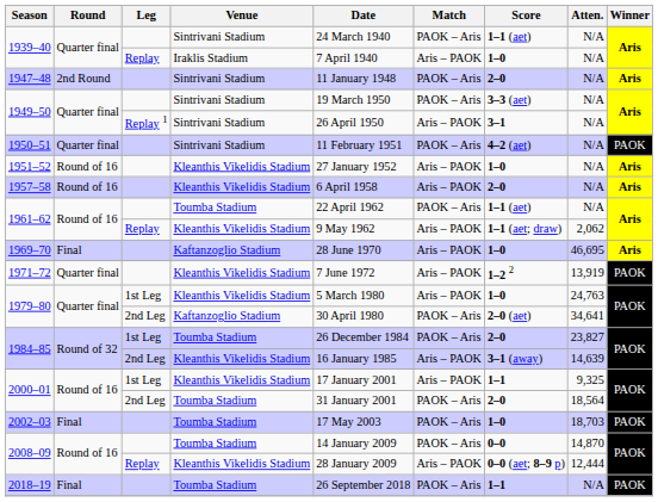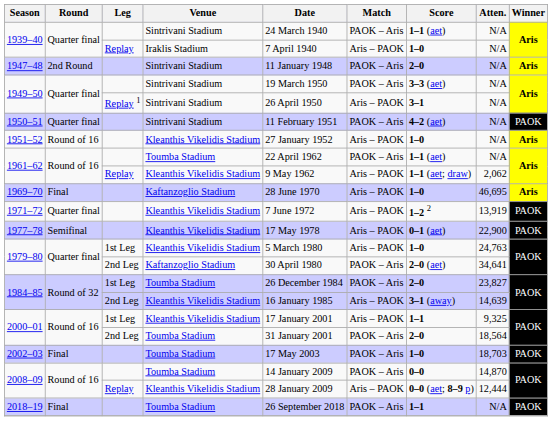- row: 1957–58 | Round of 16 | Kleanthis Vikelidis Stadium | 6 April 1958 | Aris – PAOK | 2–0 | N/A | Aris
+ row: 1977–78 | Semifinal | Kleanthis Vikelidis Stadium | 17 May 1978 | Aris – PAOK | 0–1 (aet) | 22,900 | PAOK
